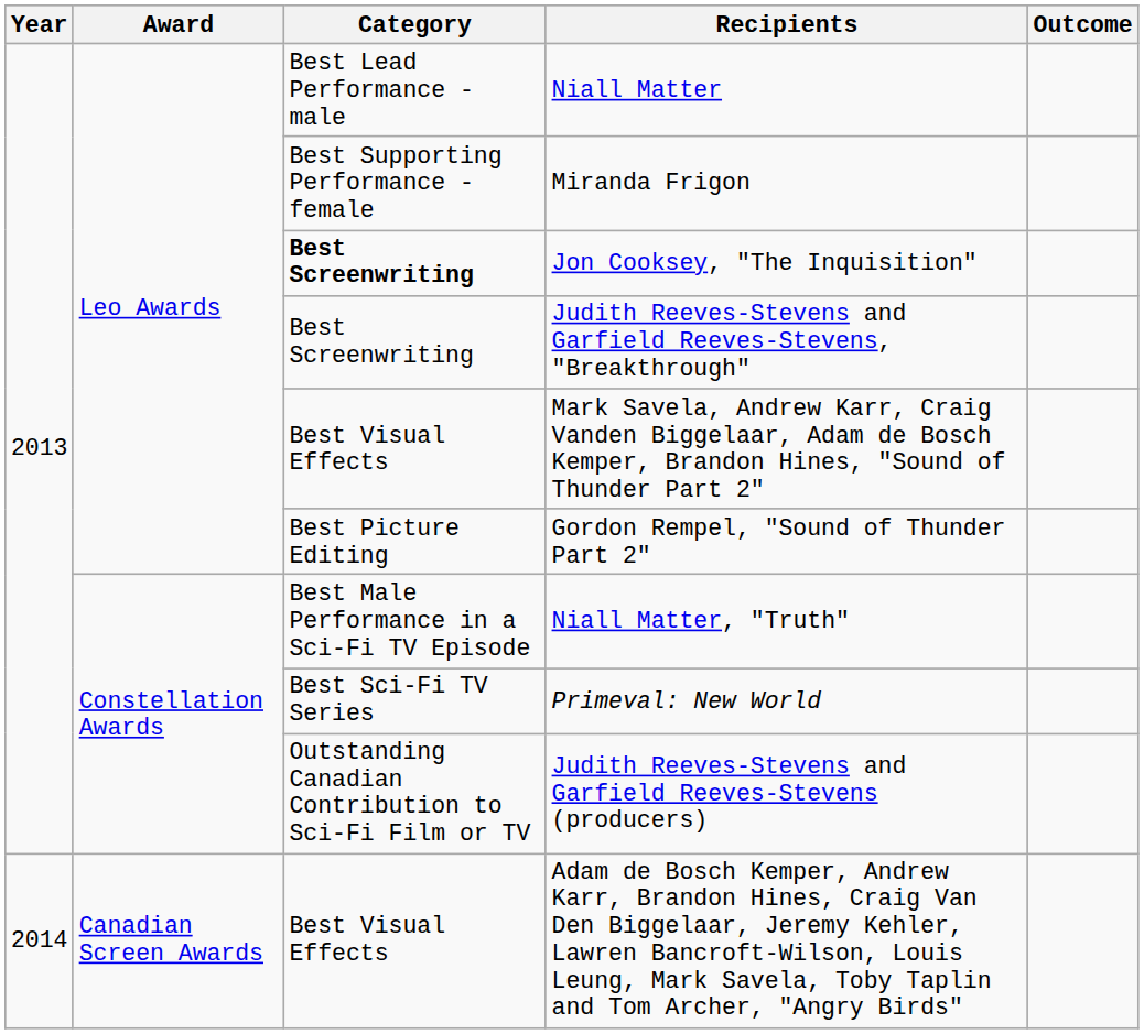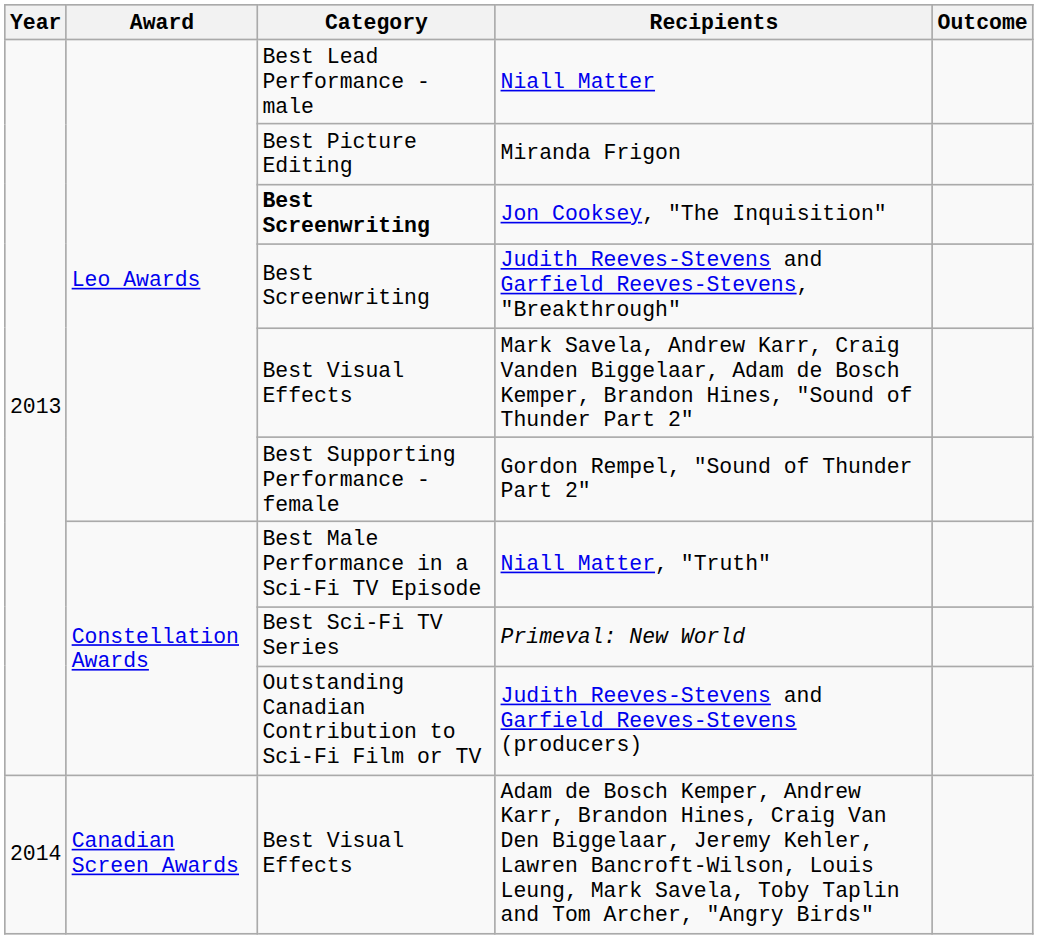Miranda Frigon | Category: Best Supporting Performance - female -> Best Picture Editing
Gordon Rempel, "Sound of Thunder Part 2" | Category: Best Picture Editing -> Best Supporting Performance - female
